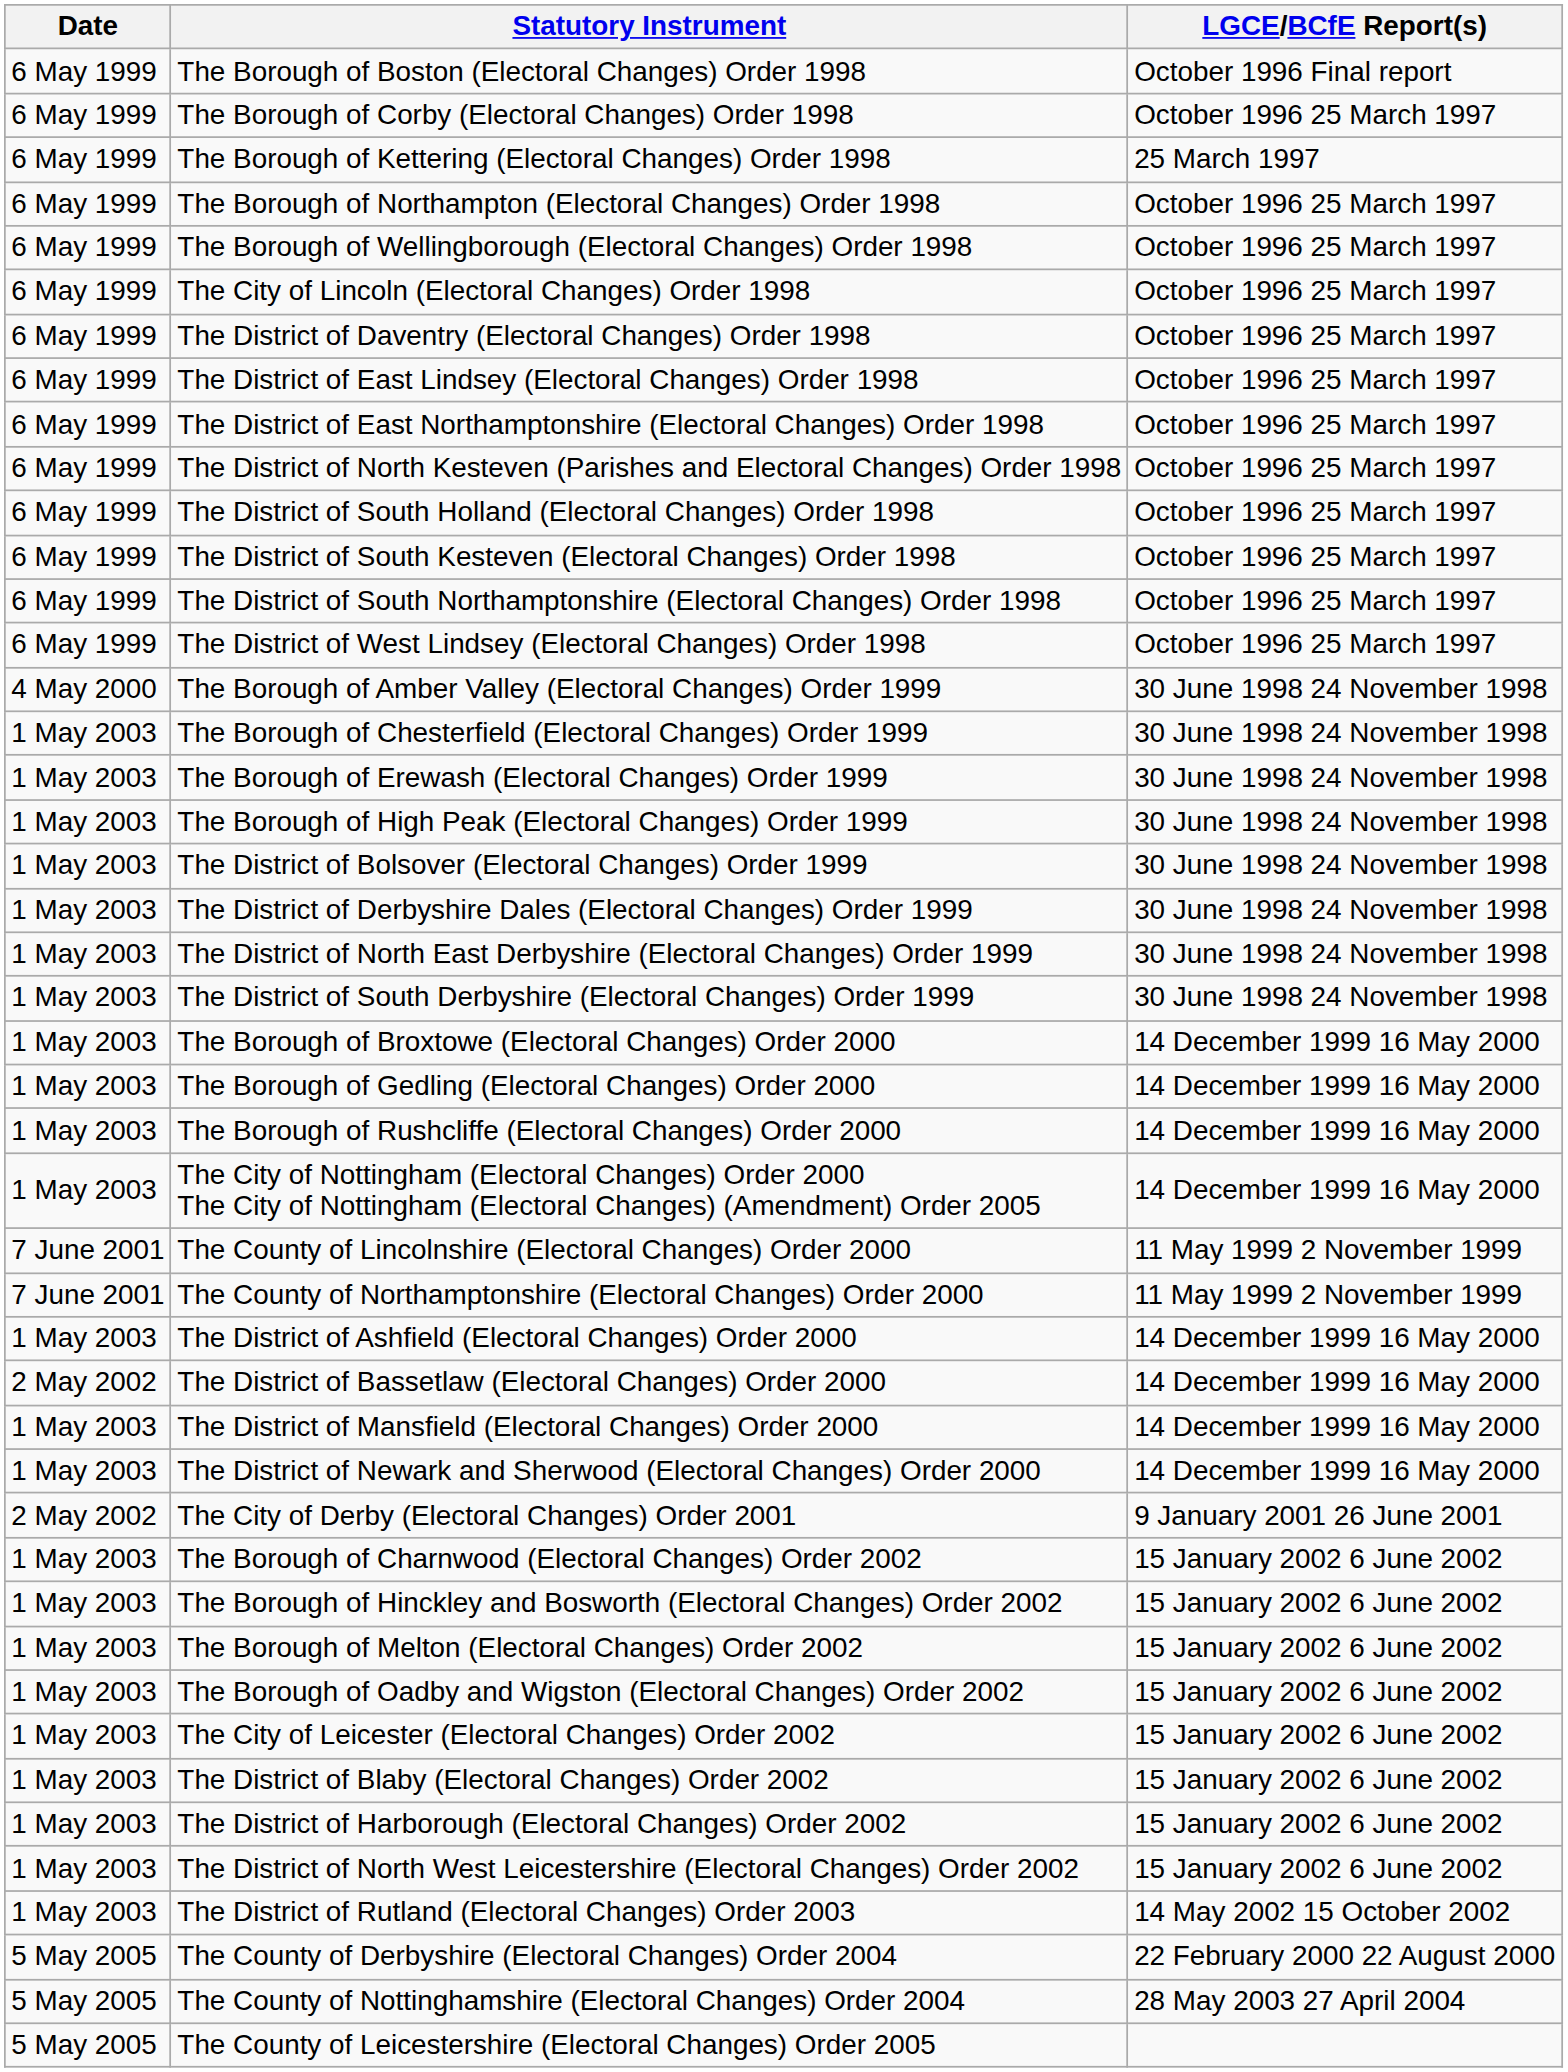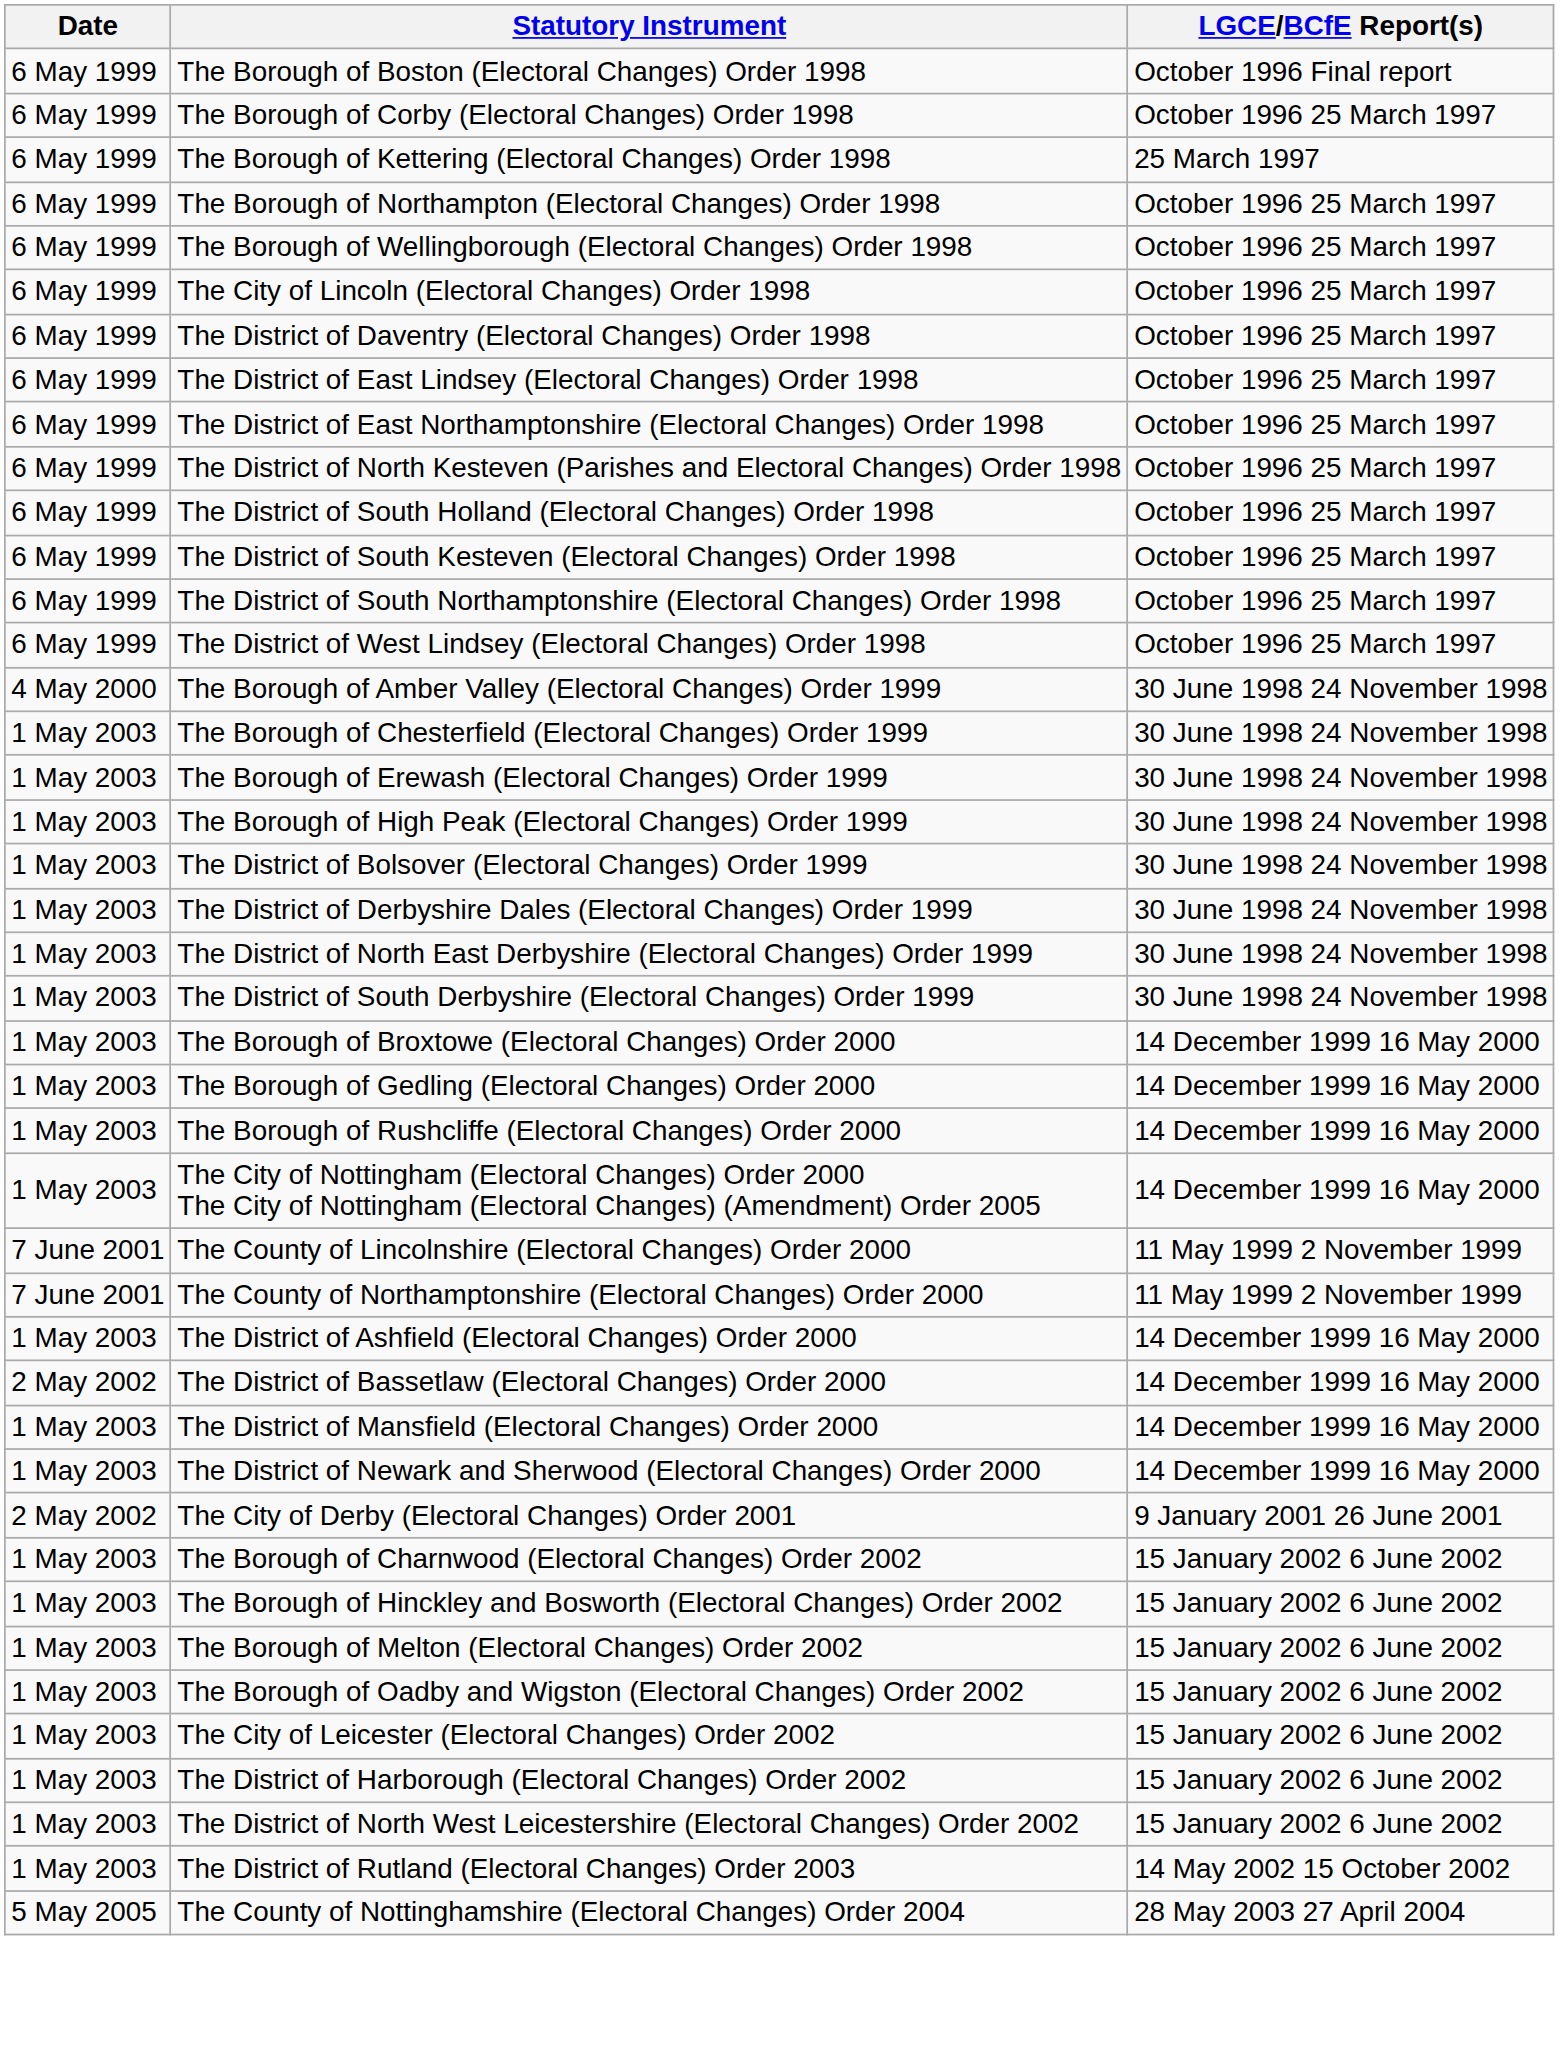- row: 1 May 2003 | The District of Blaby (Electoral Changes) Order 2002 | 15 January 2002 6 June 2002
- row: 5 May 2005 | The County of Derbyshire (Electoral Changes) Order 2004 | 22 February 2000 22 August 2000
- row: 5 May 2005 | The County of Leicestershire (Electoral Changes) Order 2005
